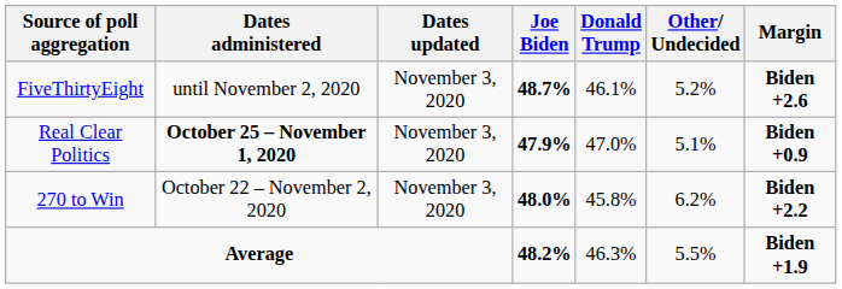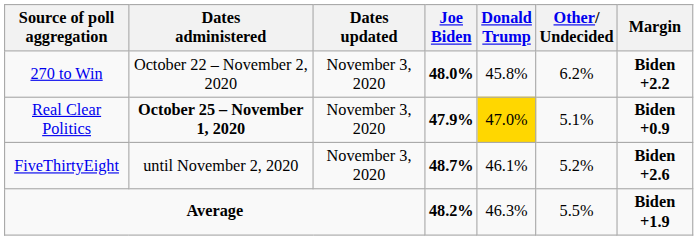rows swapped: 270 to Win <-> FiveThirtyEight
Real Clear Politics | Donald Trump: no background -> gold background
